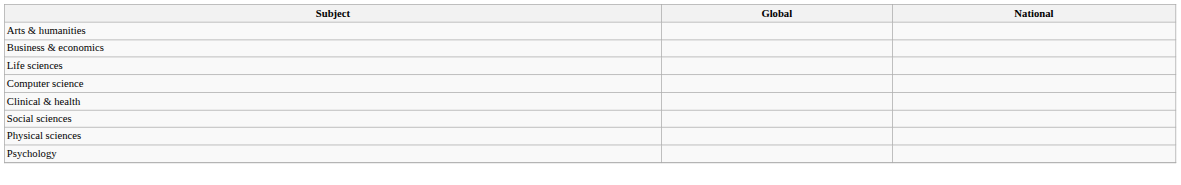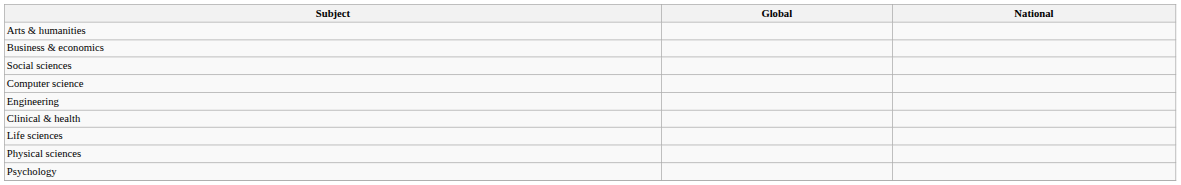rows swapped: Social sciences <-> Life sciences
+ row: Engineering
